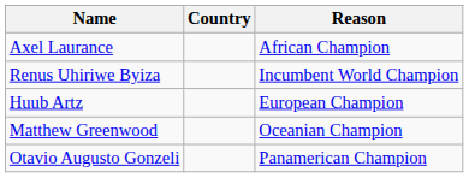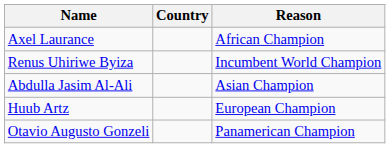+ row: Abdulla Jasim Al-Ali | Asian Champion
- row: Matthew Greenwood | Oceanian Champion
